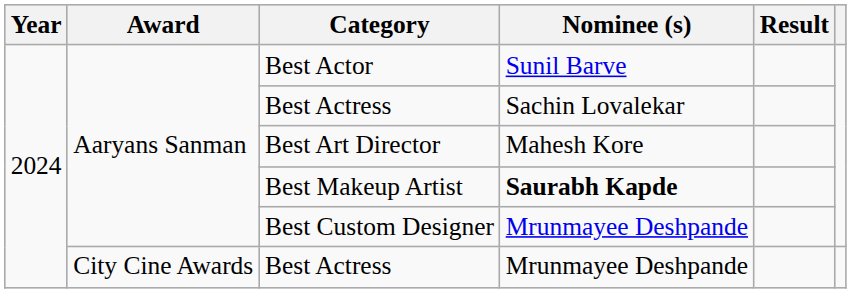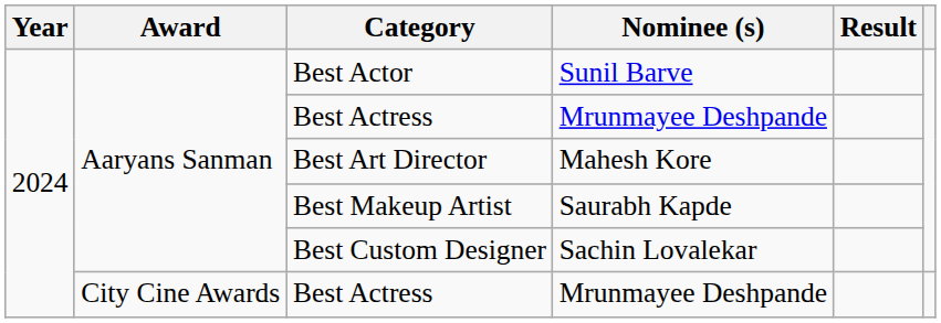Aaryans Sanman / Best Actress | Nominee (s): Sachin Lovalekar -> Mrunmayee Deshpande
Best Makeup Artist | Nominee (s): bold -> normal
Best Custom Designer | Nominee (s): Mrunmayee Deshpande -> Sachin Lovalekar
